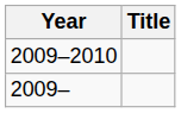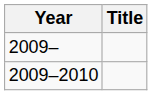rows swapped: 2009– <-> 2009–2010
